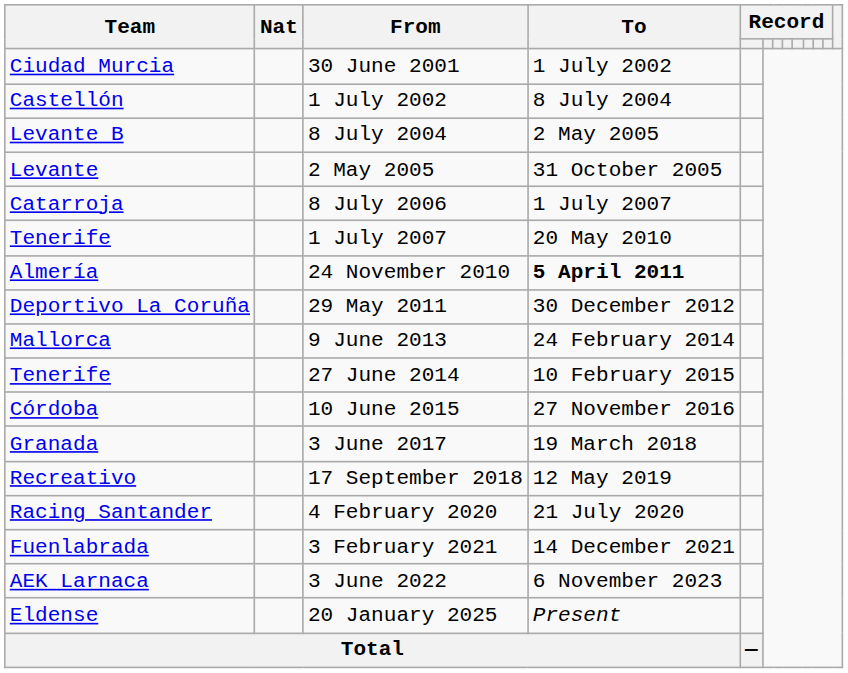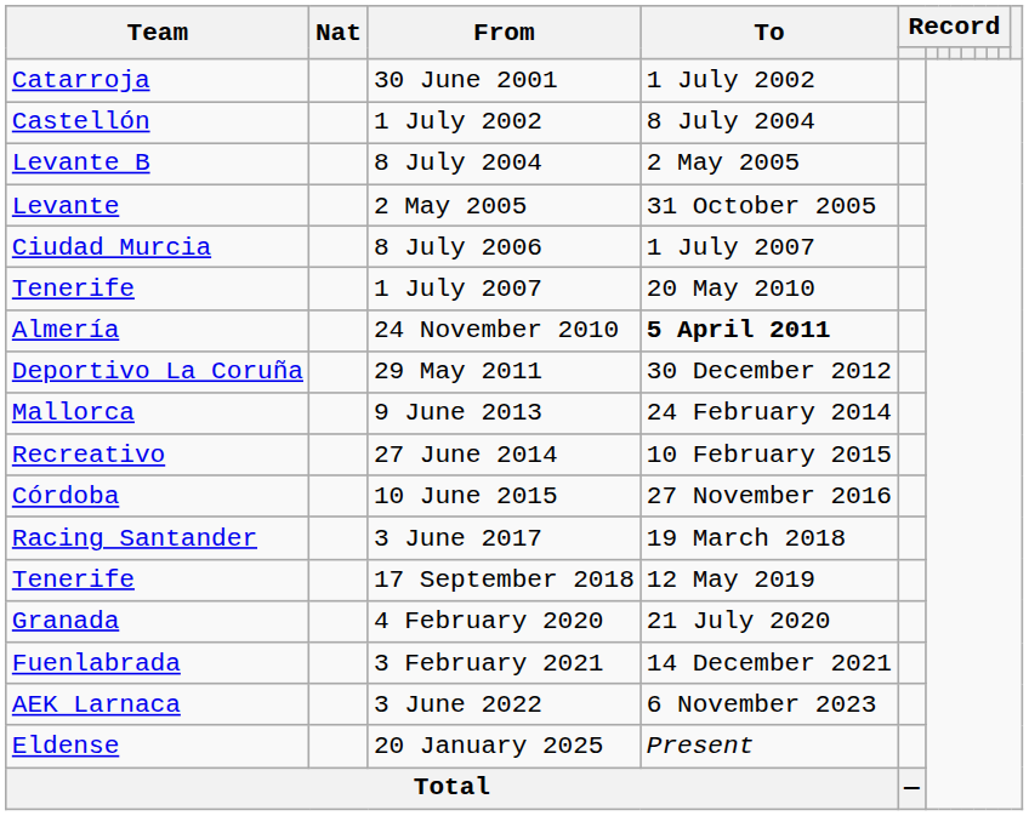30 June 2001 | Team: Ciudad Murcia -> Catarroja
8 July 2006 | Team: Catarroja -> Ciudad Murcia
27 June 2014 | Team: Tenerife -> Recreativo
3 June 2017 | Team: Granada -> Racing Santander
17 September 2018 | Team: Recreativo -> Tenerife
4 February 2020 | Team: Racing Santander -> Granada
